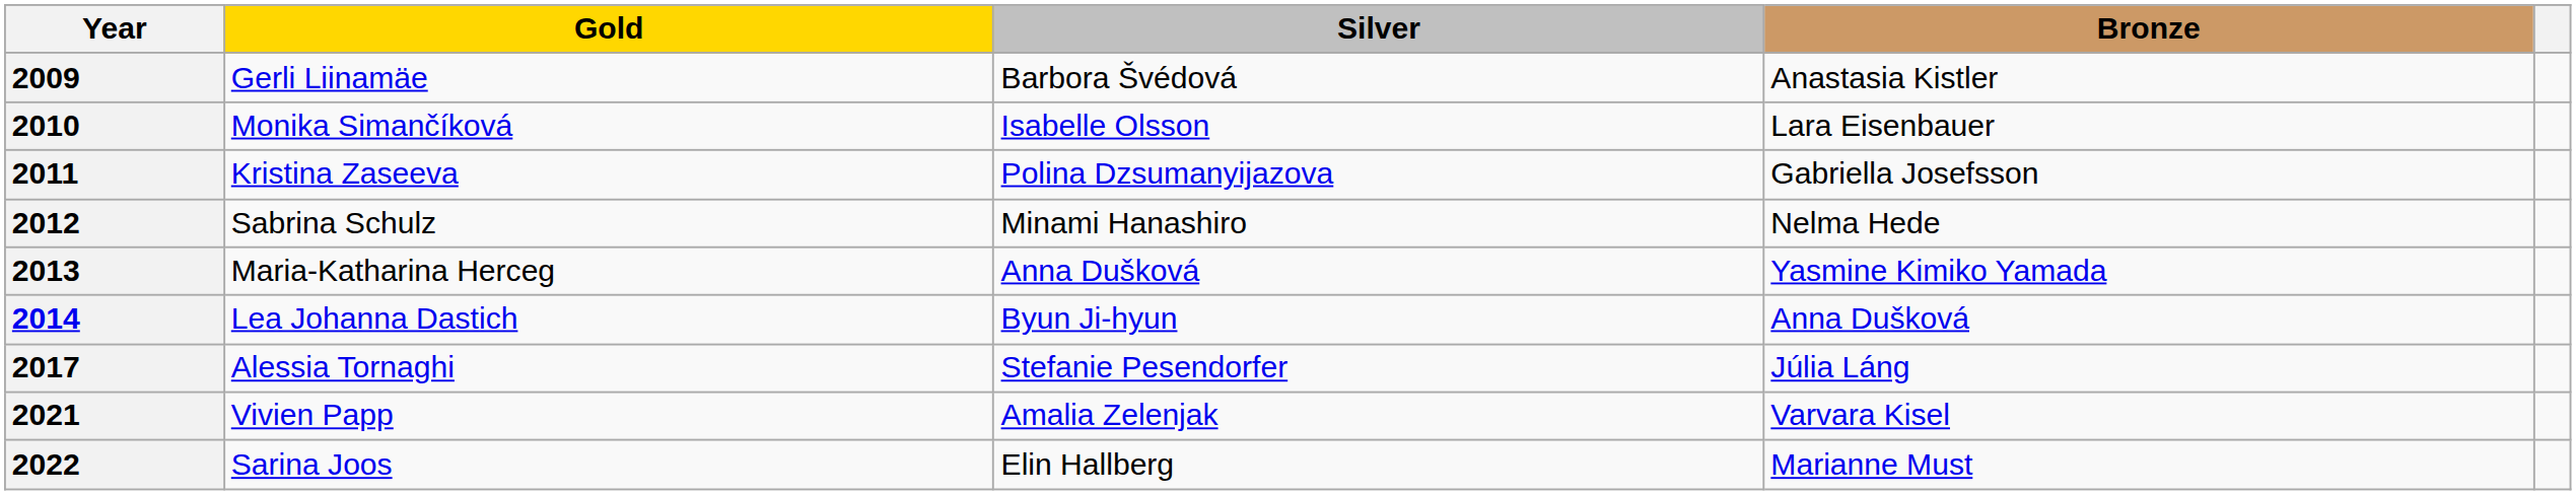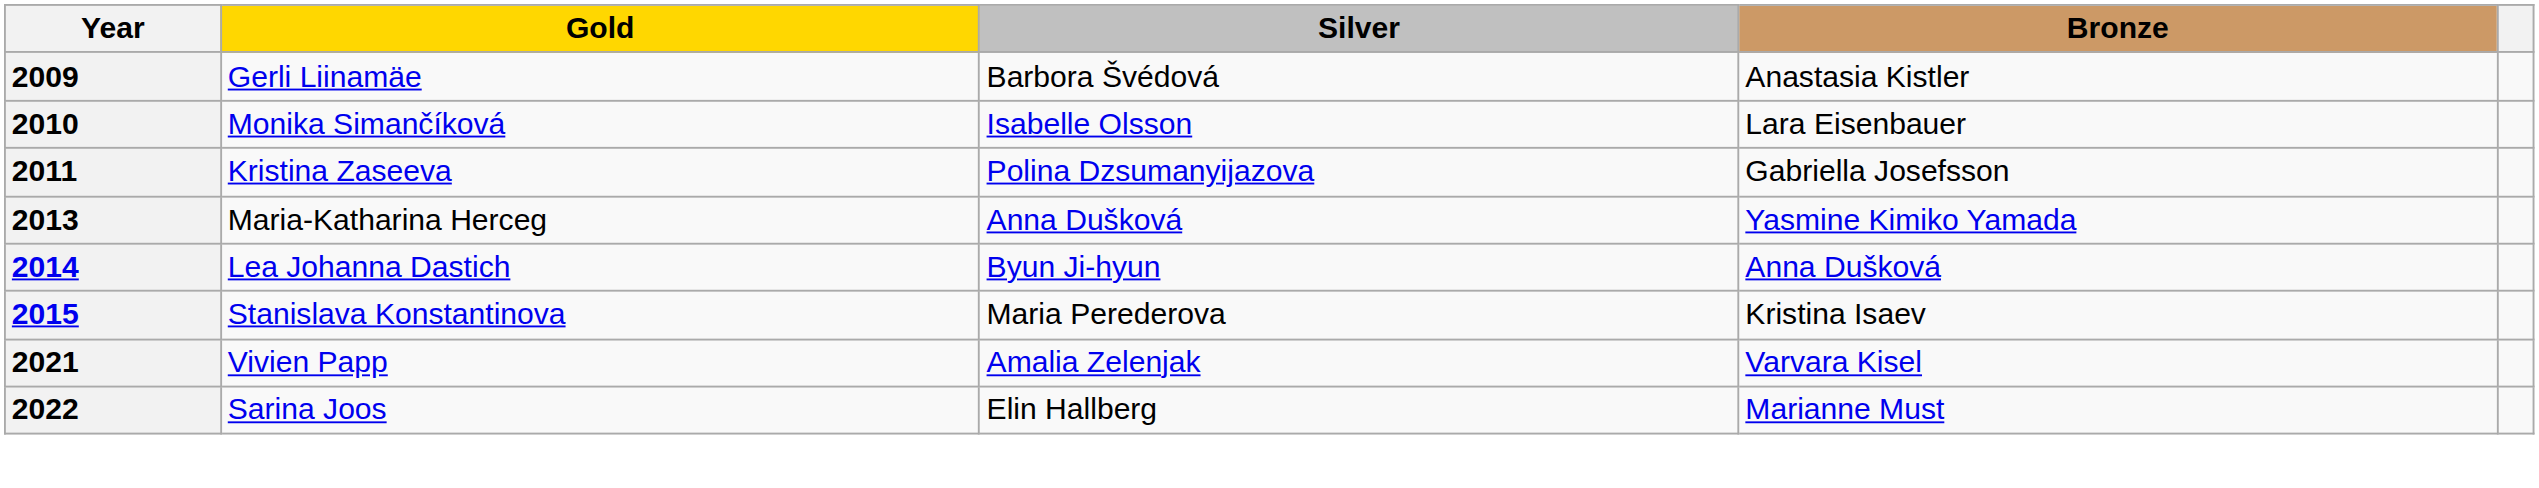- row: 2012 | Sabrina Schulz | Minami Hanashiro | Nelma Hede
+ row: 2015 | Stanislava Konstantinova | Maria Perederova | Kristina Isaev
- row: 2017 | Alessia Tornaghi | Stefanie Pesendorfer | Júlia Láng
